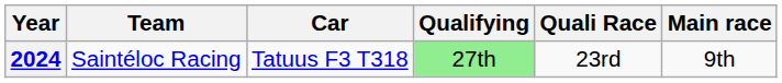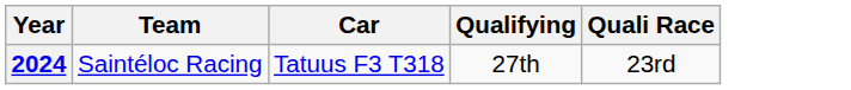- column: Main race | 9th
2024 | Qualifying: lightgreen background -> no background
